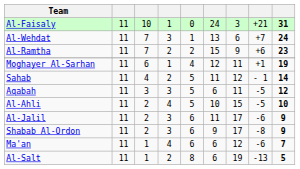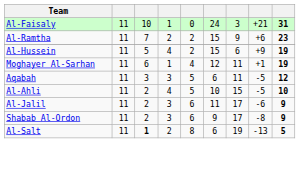- row: Al-Wehdat | 11 | 7 | 3 | 1 | 13 | 6 | +7 | 24
+ row: Al-Hussein | 11 | 5 | 4 | 2 | 15 | 6 | +9 | 19
- row: Sahab | 11 | 4 | 2 | 5 | 11 | 12 | - 1 | 14
- row: Ma'an | 11 | 1 | 4 | 6 | 6 | 12 | -6 | 7
Al-Salt | column 3: normal -> bold
